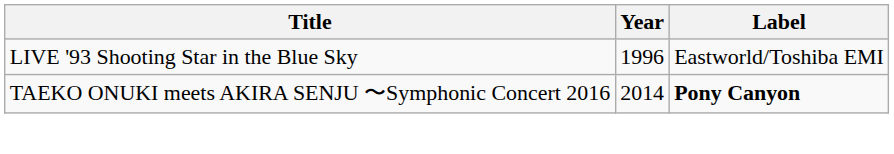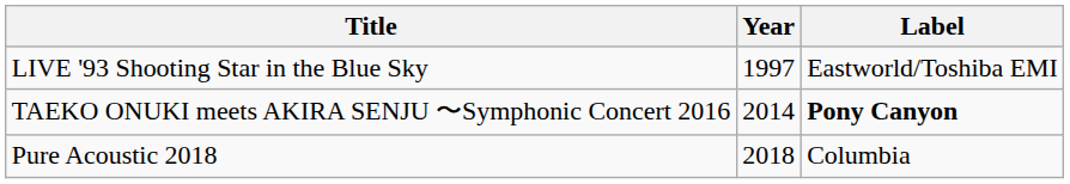LIVE '93 Shooting Star in the Blue Sky | Year: 1996 -> 1997
+ row: Pure Acoustic 2018 | 2018 | Columbia
